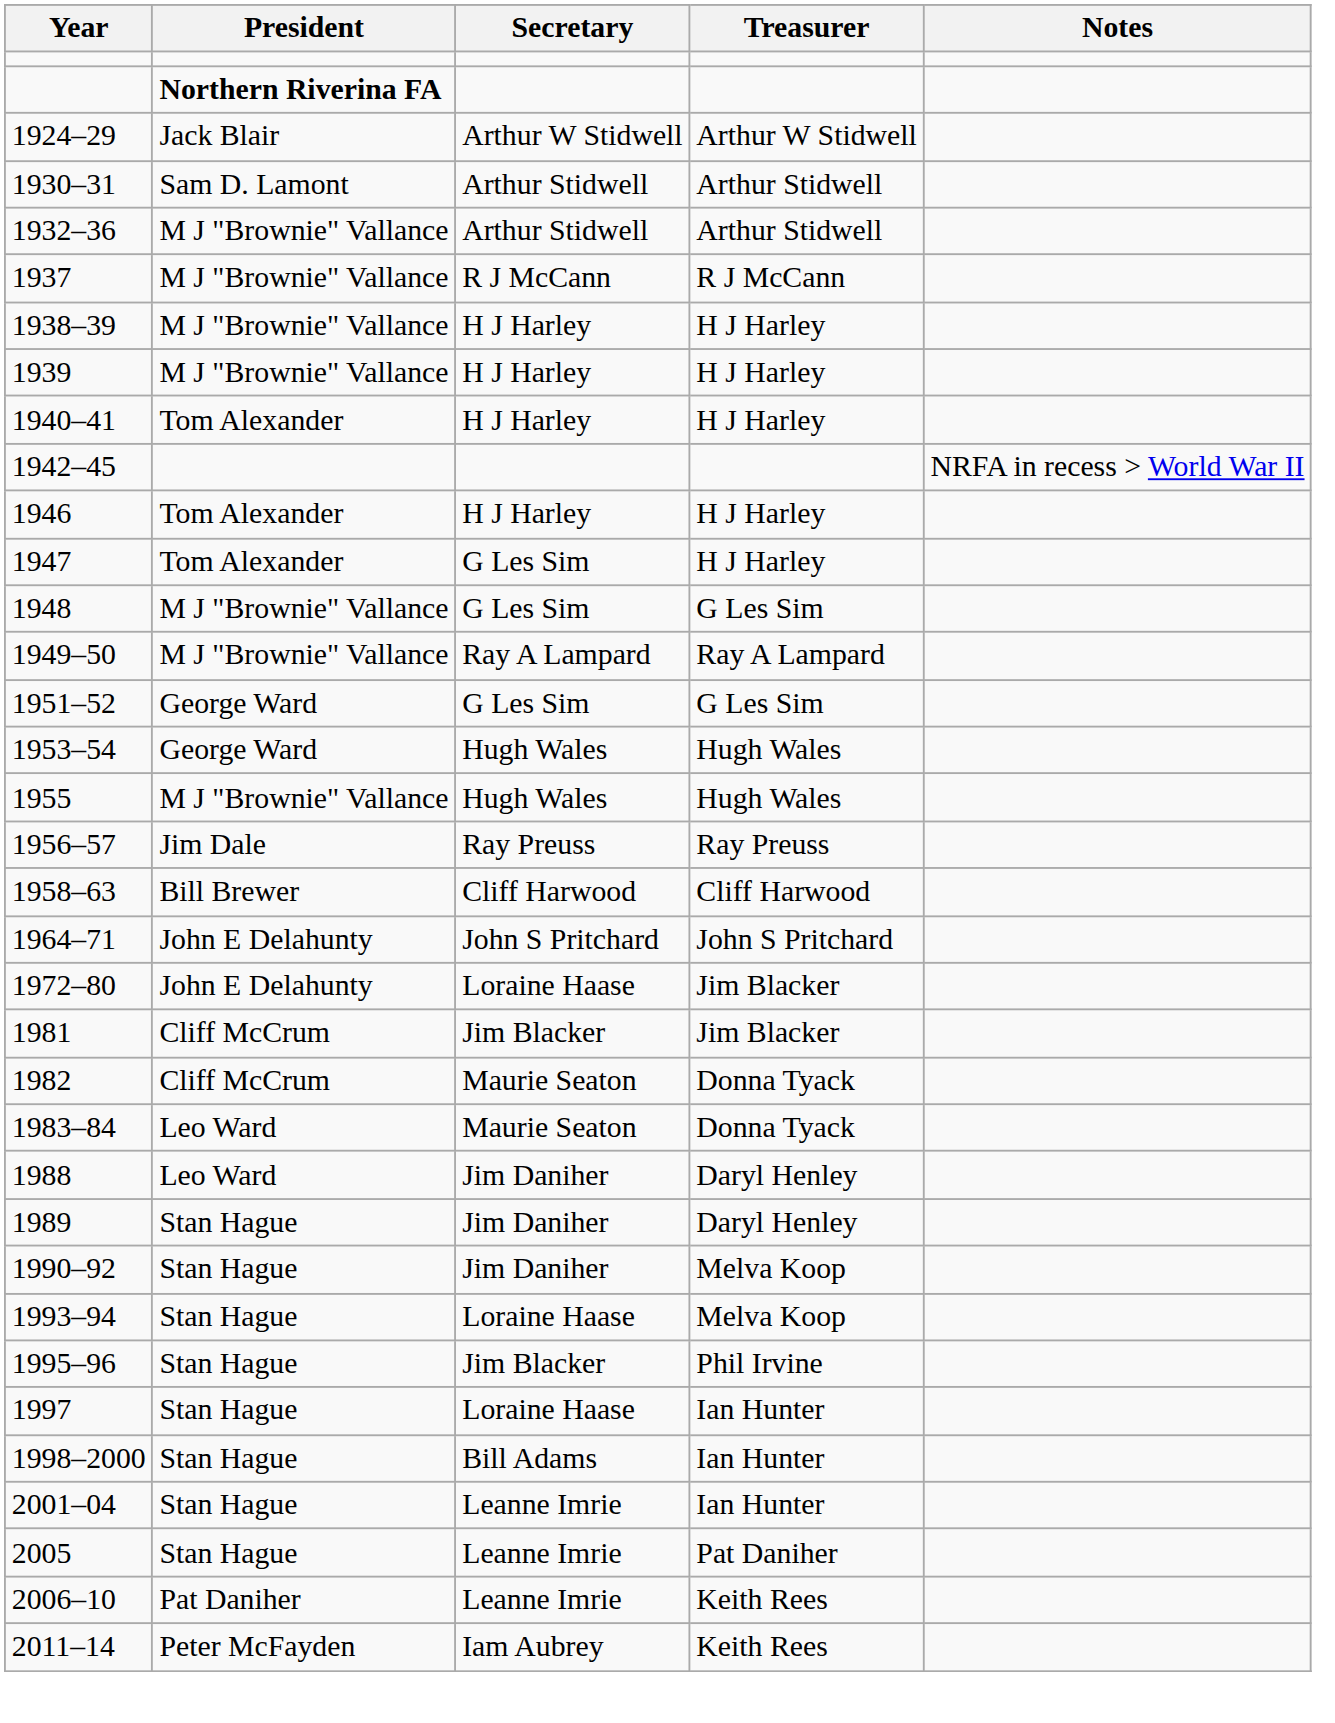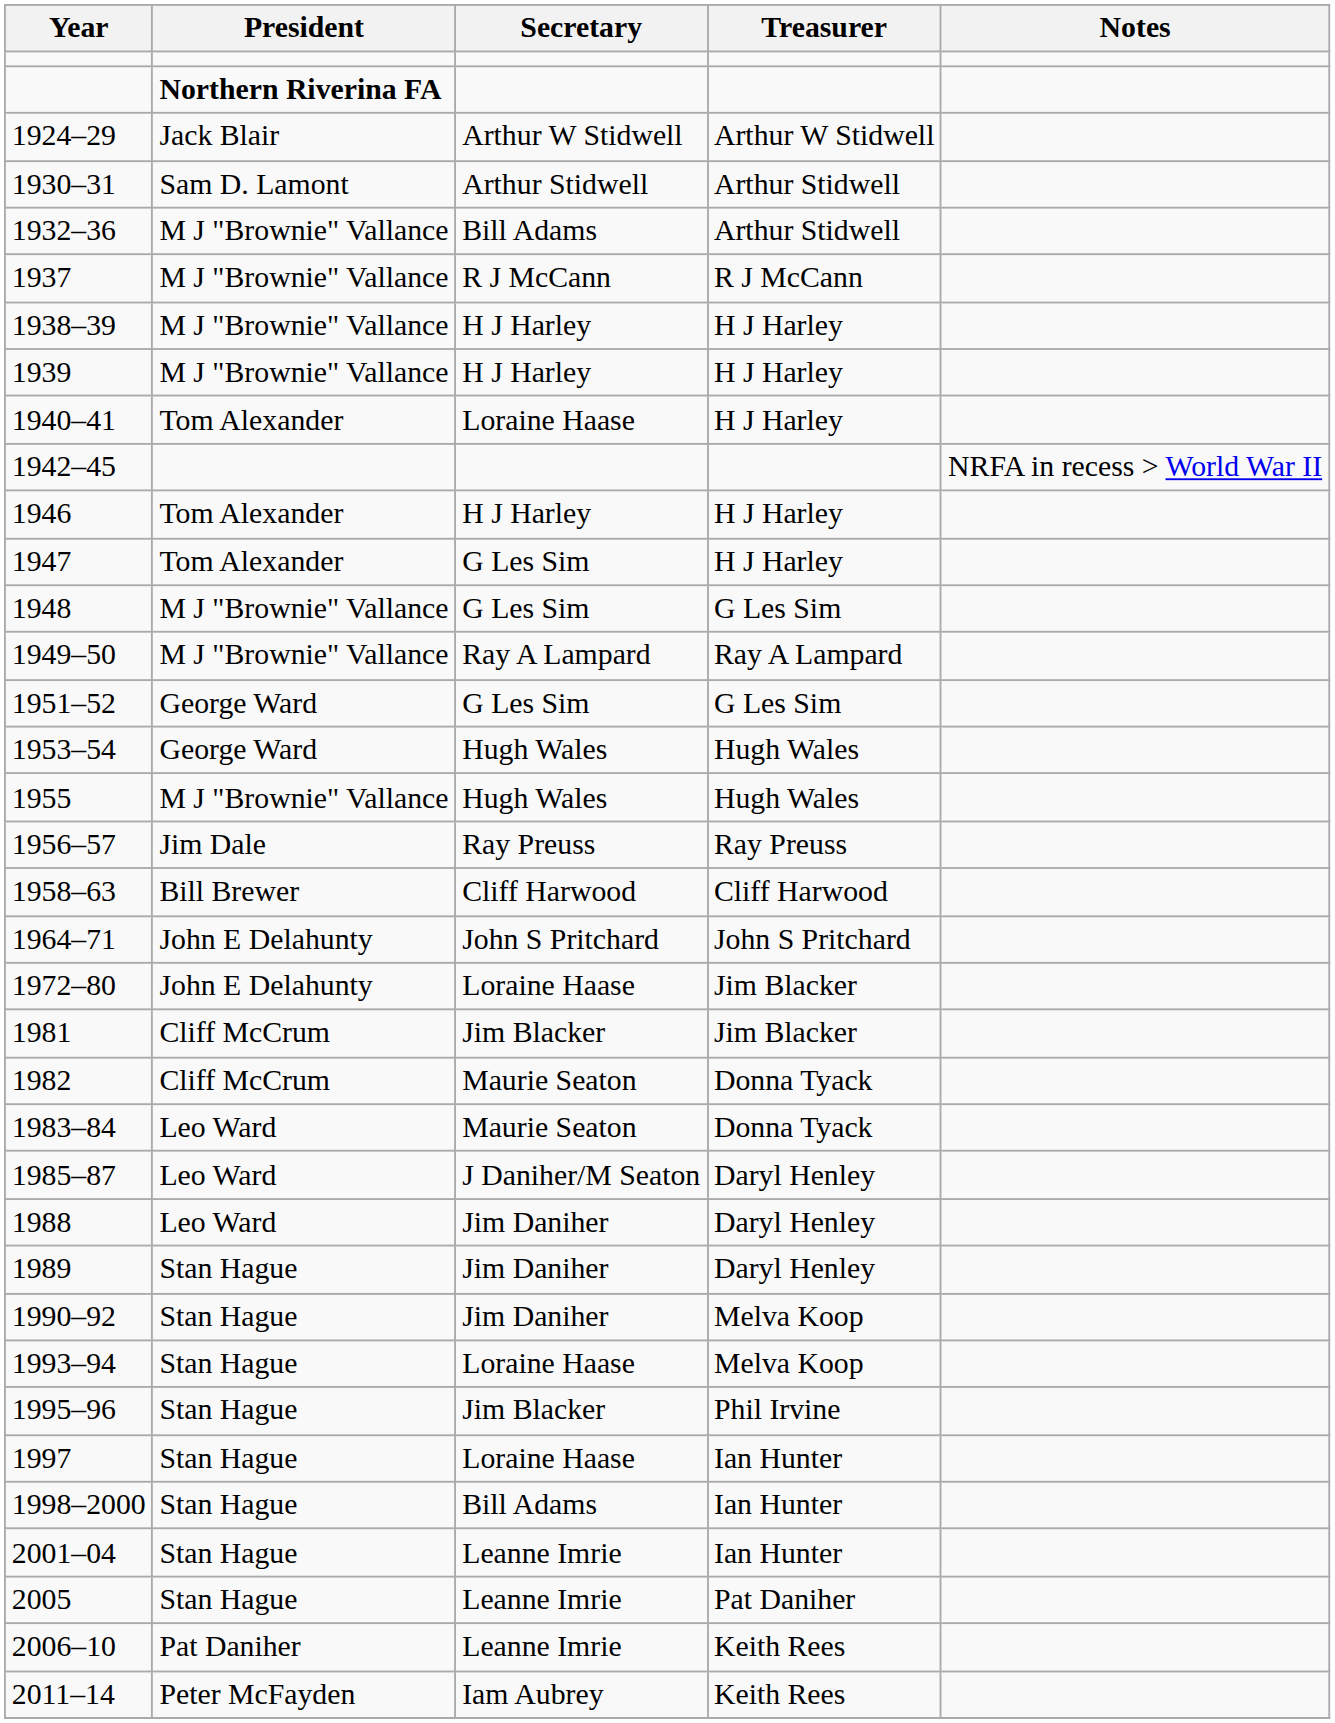1932–36 | Secretary: Arthur Stidwell -> Bill Adams
1940–41 | Secretary: H J Harley -> Loraine Haase
+ row: 1985–87 | Leo Ward | J Daniher/M Seaton | Daryl Henley
